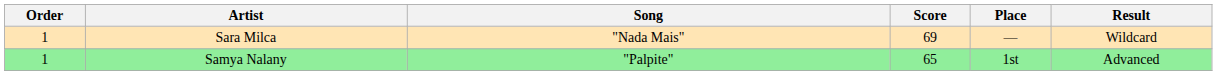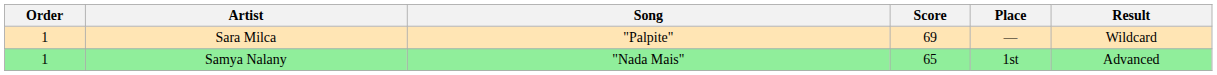Sara Milca | Song: "Nada Mais" -> "Palpite"
Samya Nalany | Song: "Palpite" -> "Nada Mais"
